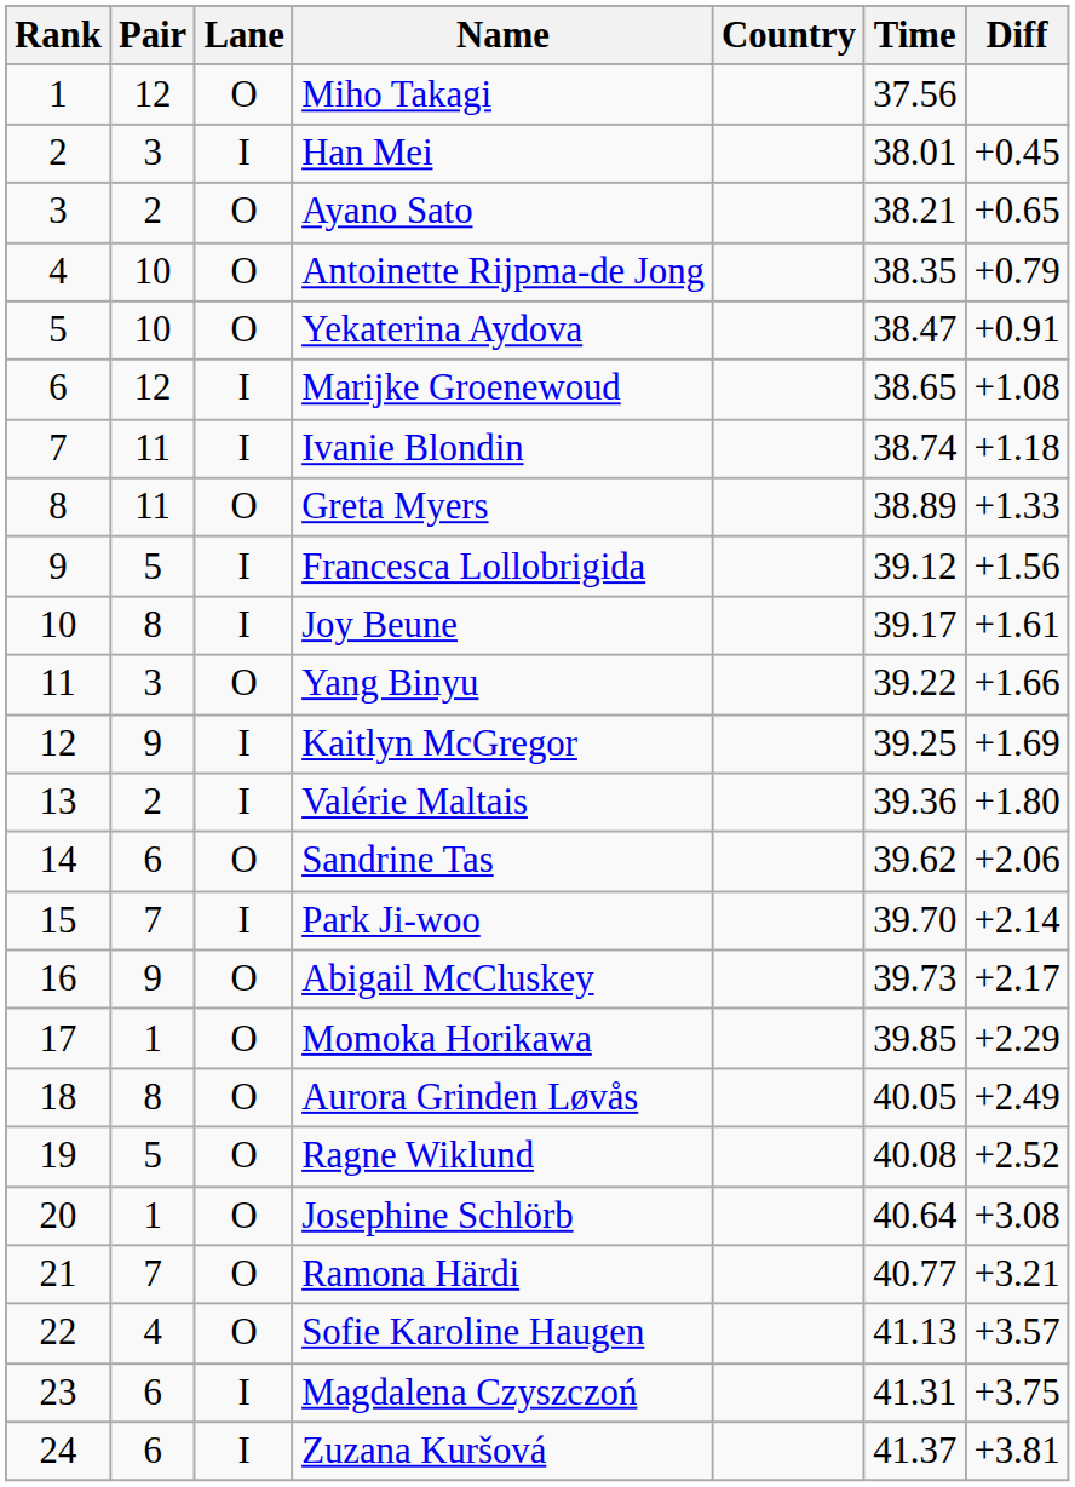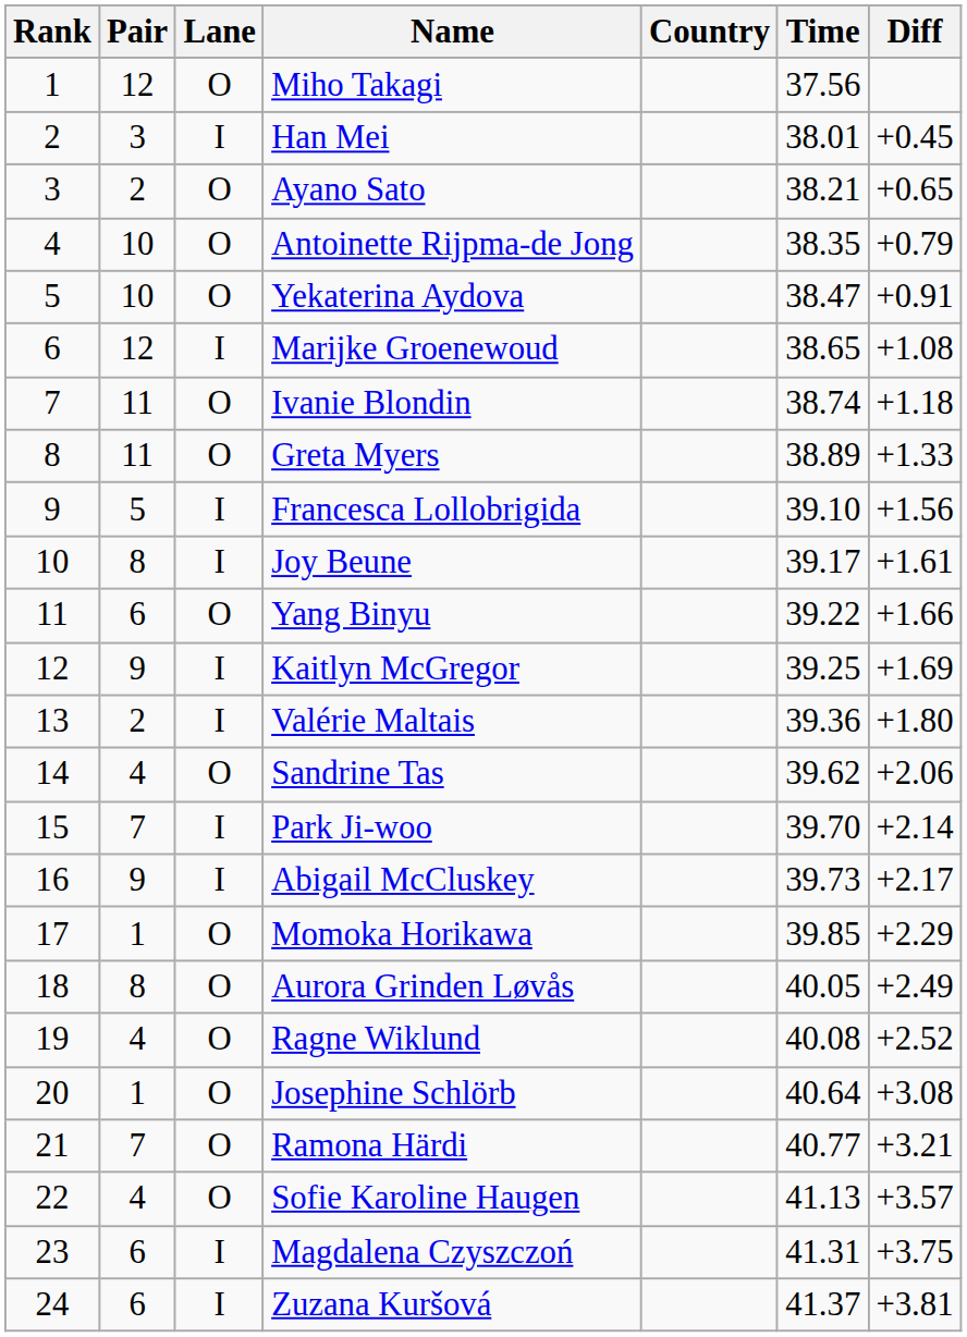Ivanie Blondin | Lane: I -> O
Francesca Lollobrigida | Time: 39.12 -> 39.10
Yang Binyu | Pair: 3 -> 6
Sandrine Tas | Pair: 6 -> 4
Abigail McCluskey | Lane: O -> I
Ragne Wiklund | Pair: 5 -> 4
